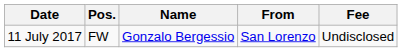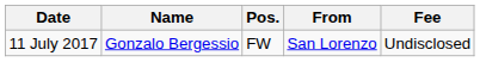columns swapped: Pos. <-> Name
